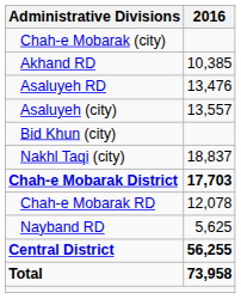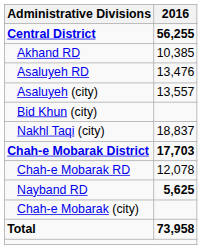rows swapped: Central District <-> Chah-e Mobarak (city)
Nayband RD | 2016: normal -> bold
